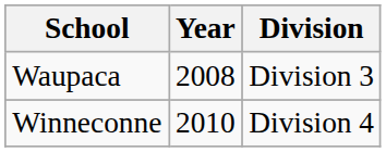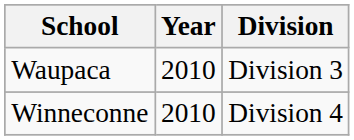Waupaca | Year: 2008 -> 2010
